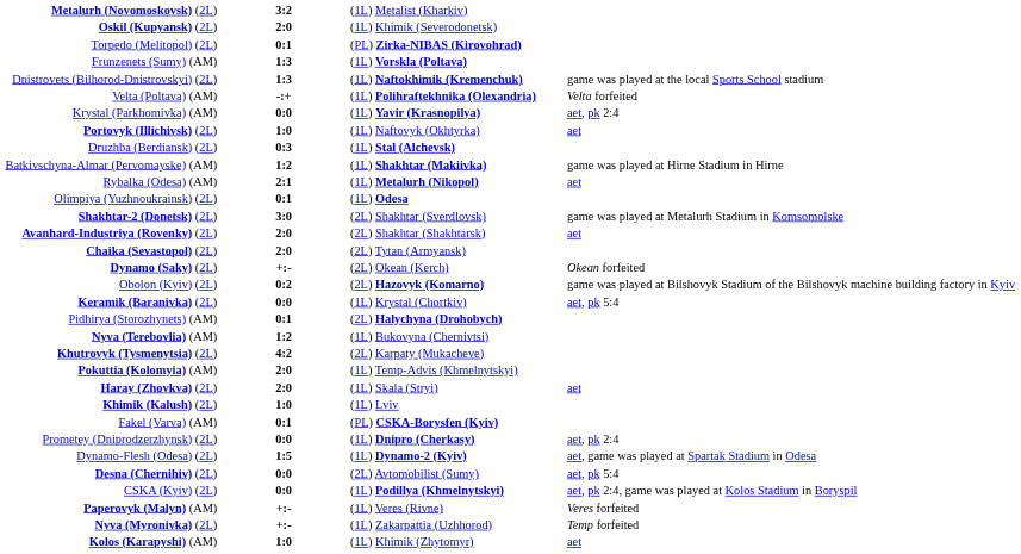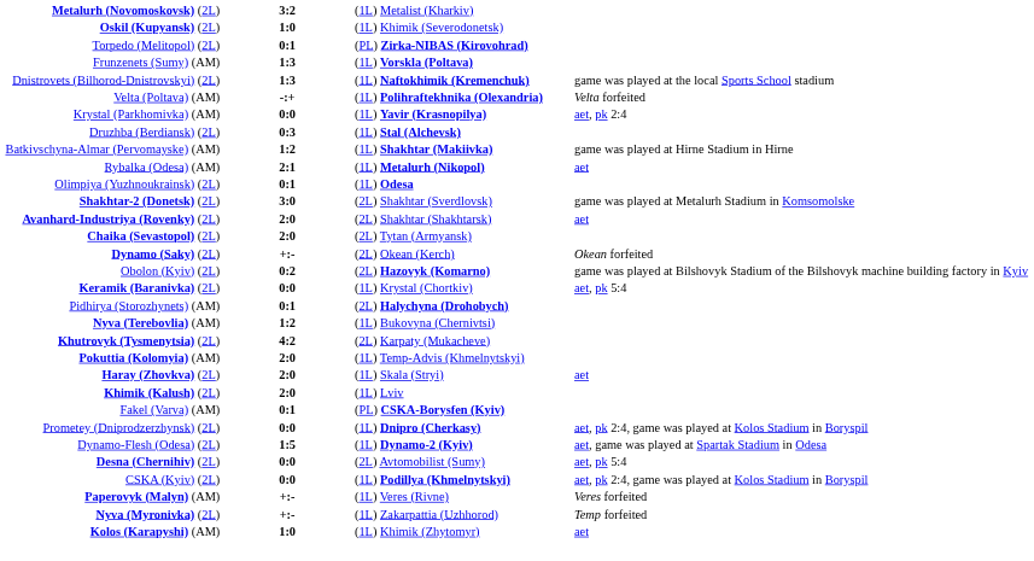Oskil (Kupyansk) (2L) | column 2: 2:0 -> 1:0
- row: Portovyk (Illichivsk) (2L) | 1:0 | (1L) Naftovyk (Okhtyrka) | aet
Khimik (Kalush) (2L) | column 2: 1:0 -> 2:0
Prometey (Dniprodzerzhynsk) (2L) | column 4: aet, pk 2:4 -> aet, pk 2:4, game was played at Kolos Stadium in Boryspil
